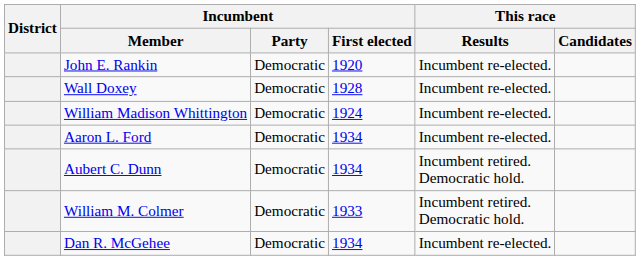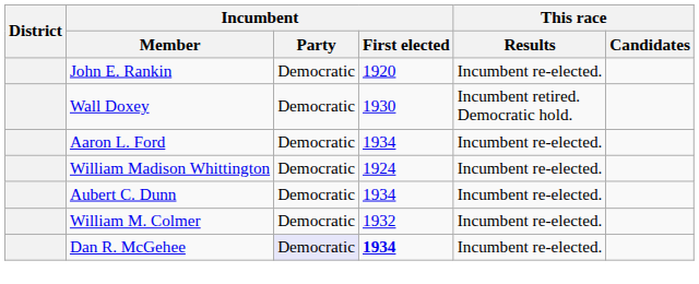Wall Doxey | Incumbent / First elected: 1928 -> 1930
Wall Doxey | This race / Results: Incumbent re-elected. -> Incumbent retired. Democratic hold.
rows swapped: William Madison Whittington <-> Aaron L. Ford
Aubert C. Dunn | This race / Results: Incumbent retired. Democratic hold. -> Incumbent re-elected.
William M. Colmer | Incumbent / First elected: 1933 -> 1932
William M. Colmer | This race / Results: Incumbent retired. Democratic hold. -> Incumbent re-elected.
Dan R. McGehee | Incumbent / Party: no background -> lavender background
Dan R. McGehee | Incumbent / First elected: normal -> bold
